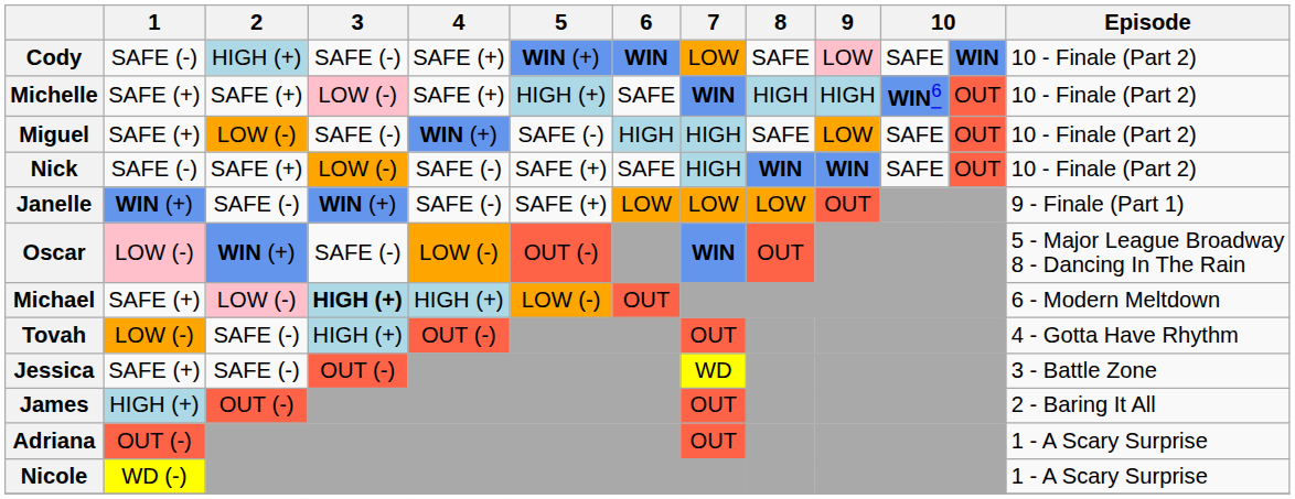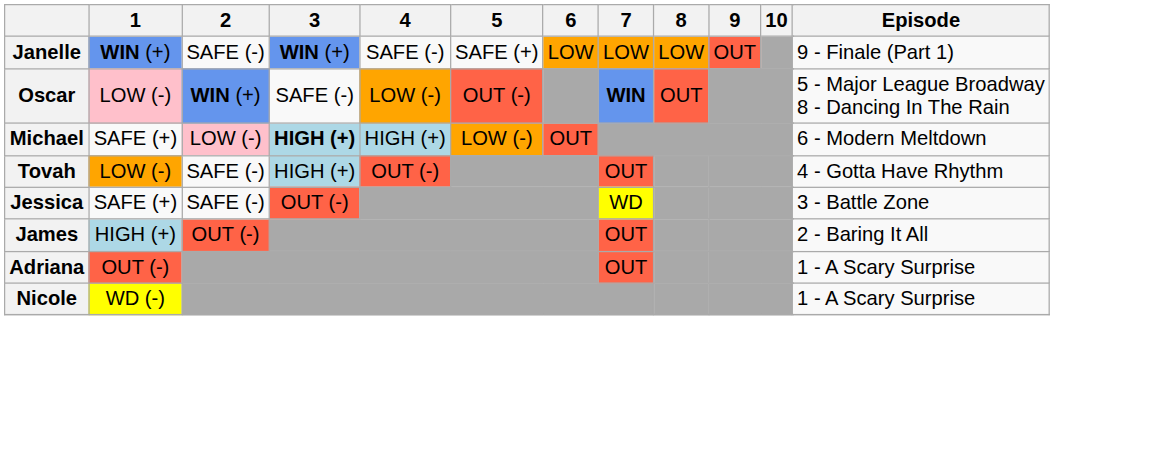- row: Cody | SAFE (-) | HIGH (+) | SAFE (-) | SAFE (+) | WIN (+) | WIN | LOW | SAFE | LOW | SAFE | WIN | 10 - Finale (Part 2)
- row: Michelle | SAFE (+) | SAFE (+) | LOW (-) | SAFE (+) | HIGH (+) | SAFE | WIN | HIGH | HIGH | WIN6 | OUT | 10 - Finale (Part 2)
- row: Miguel | SAFE (+) | LOW (-) | SAFE (-) | WIN (+) | SAFE (-) | HIGH | HIGH | SAFE | LOW | SAFE | OUT | 10 - Finale (Part 2)
- row: Nick | SAFE (-) | SAFE (+) | LOW (-) | SAFE (-) | SAFE (+) | SAFE | HIGH | WIN | WIN | SAFE | OUT | 10 - Finale (Part 2)
